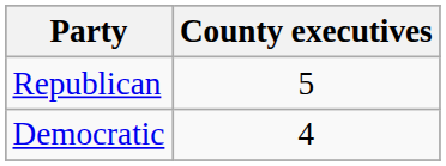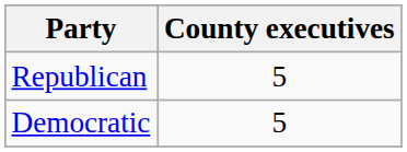Democratic | County executives: 4 -> 5
